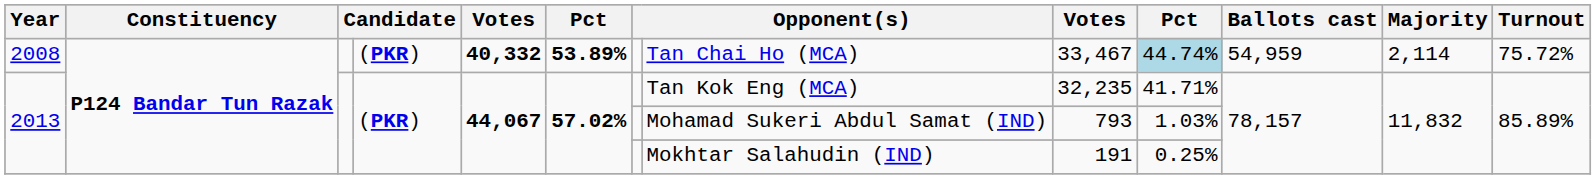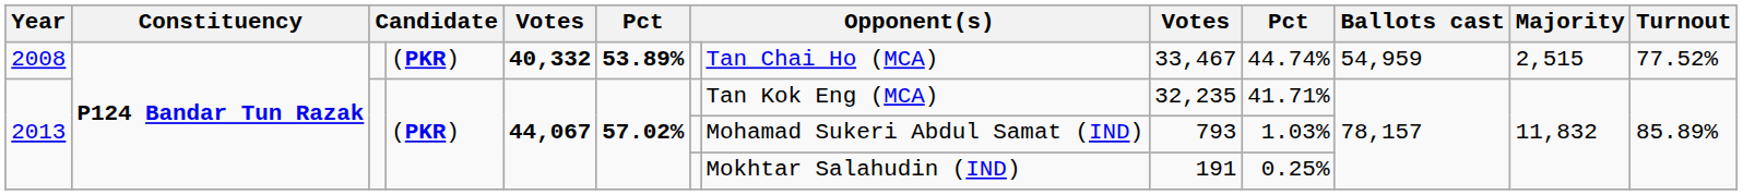2008 | column 10: lightblue background -> no background
2008 | Majority: 2,114 -> 2,515
2008 | Turnout: 75.72% -> 77.52%
